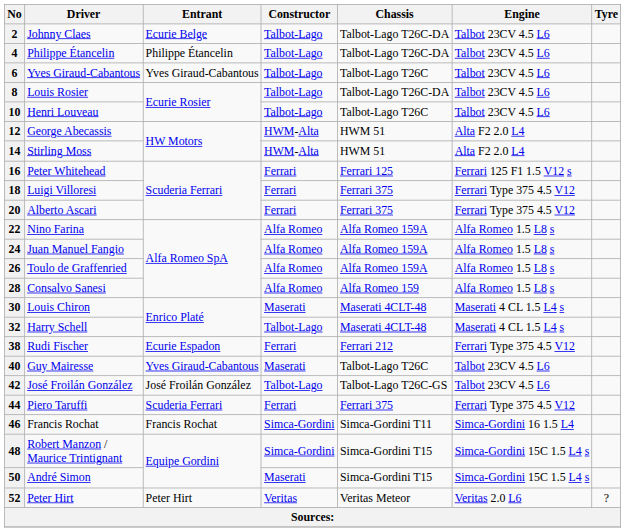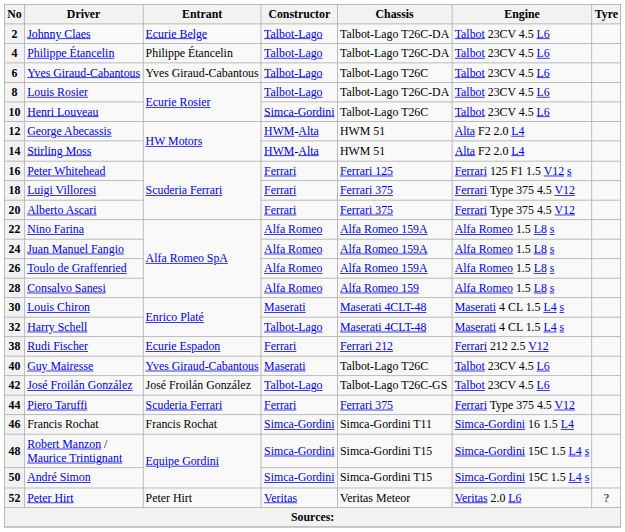10 | Constructor: Talbot-Lago -> Simca-Gordini
38 | Engine: Ferrari Type 375 4.5 V12 -> Ferrari 212 2.5 V12
50 | Constructor: Maserati -> Simca-Gordini
